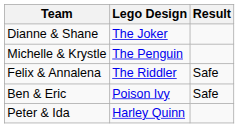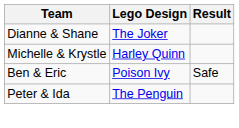Michelle & Krystle | Lego Design: The Penguin -> Harley Quinn
- row: Felix & Annalena | The Riddler | Safe
Peter & Ida | Lego Design: Harley Quinn -> The Penguin
